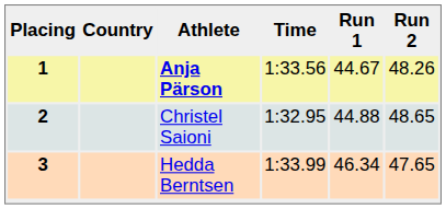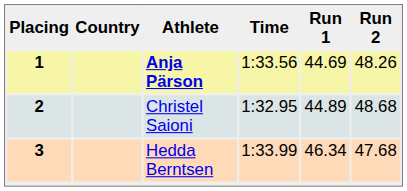1 | Run 1: 44.67 -> 44.69
2 | Run 1: 44.88 -> 44.89
2 | Run 2: 48.65 -> 48.68
3 | Run 2: 47.65 -> 47.68
